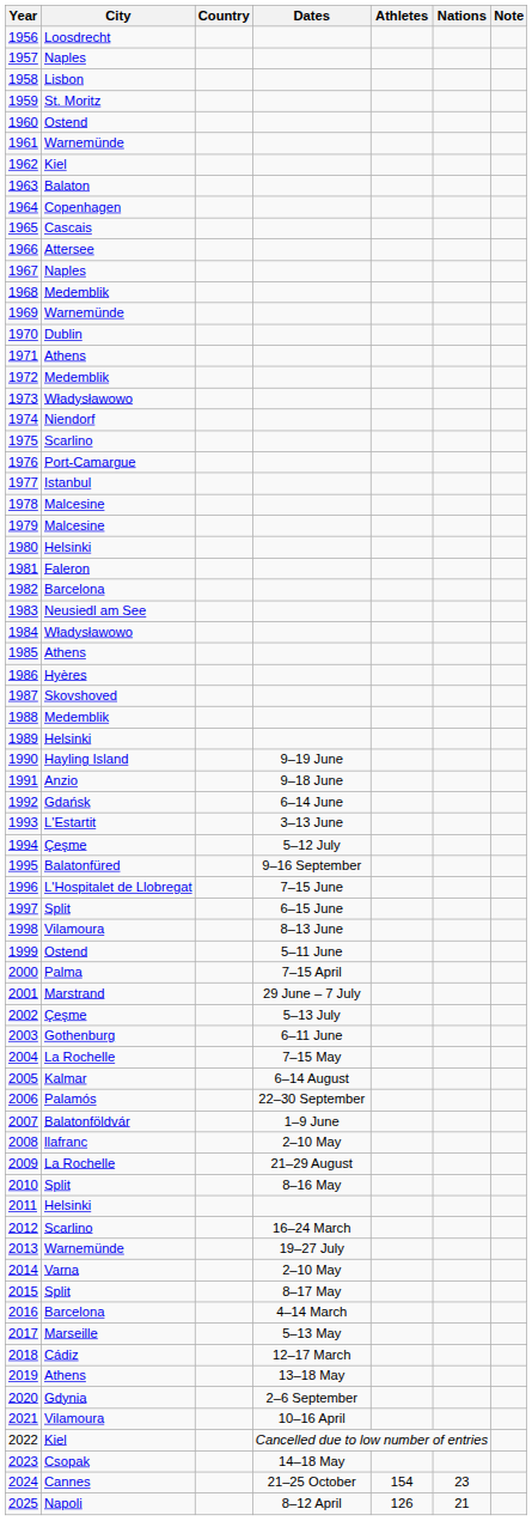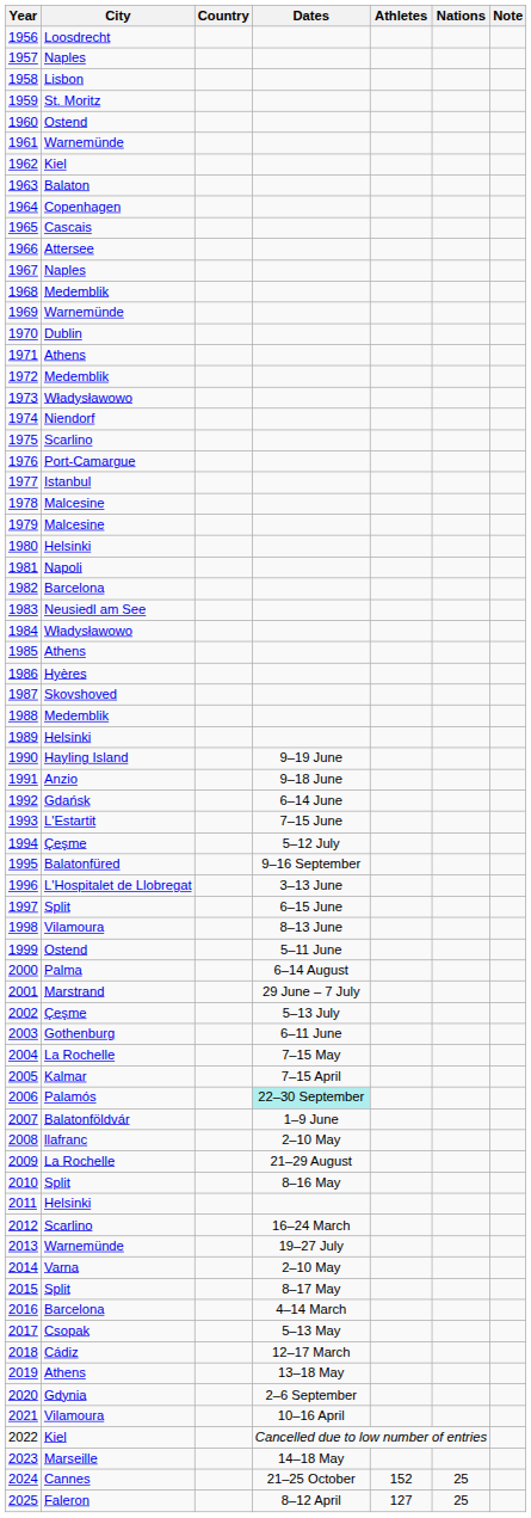1981 | City: Faleron -> Napoli
1993 | Dates: 3–13 June -> 7–15 June
1996 | Dates: 7–15 June -> 3–13 June
2000 | Dates: 7–15 April -> 6–14 August
2005 | Dates: 6–14 August -> 7–15 April
2006 | Dates: no background -> paleturquoise background
2017 | City: Marseille -> Csopak
2023 | City: Csopak -> Marseille
2024 | Athletes: 154 -> 152
2024 | Nations: 23 -> 25
2025 | City: Napoli -> Faleron
2025 | Athletes: 126 -> 127
2025 | Nations: 21 -> 25
